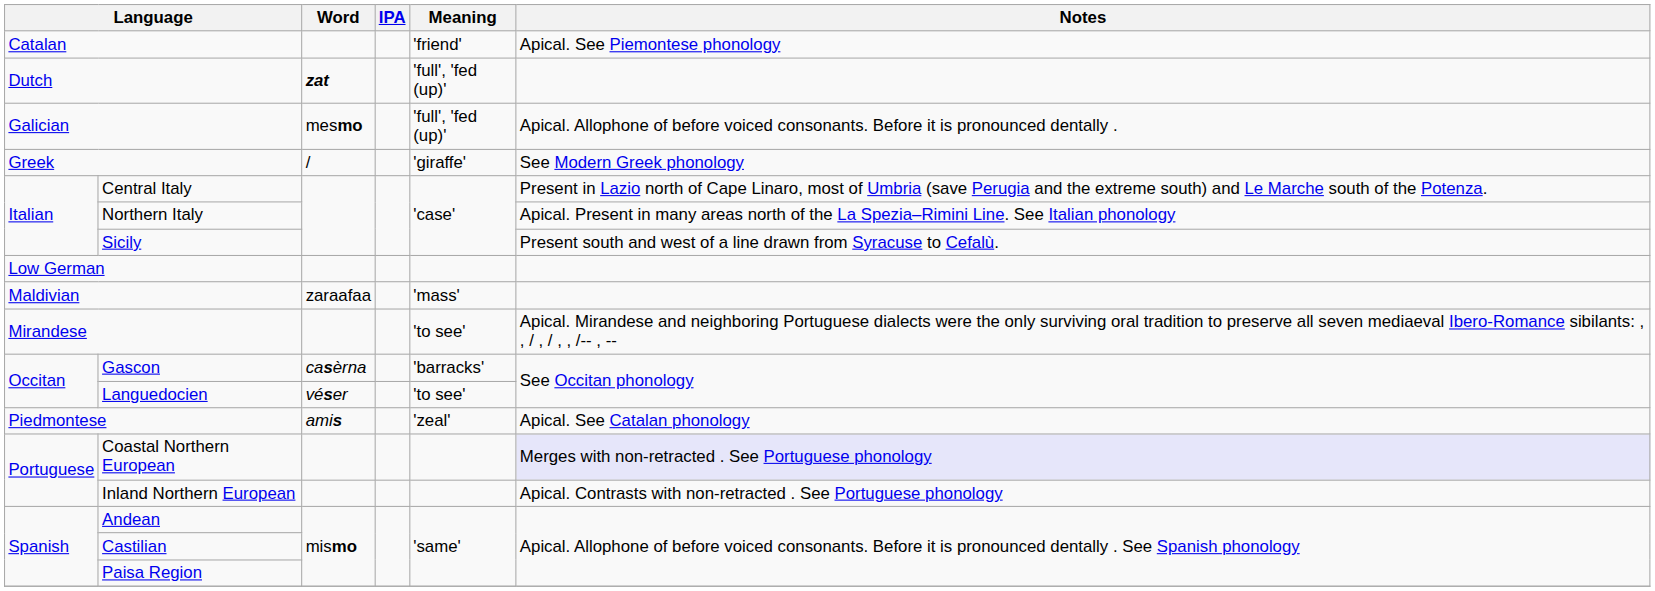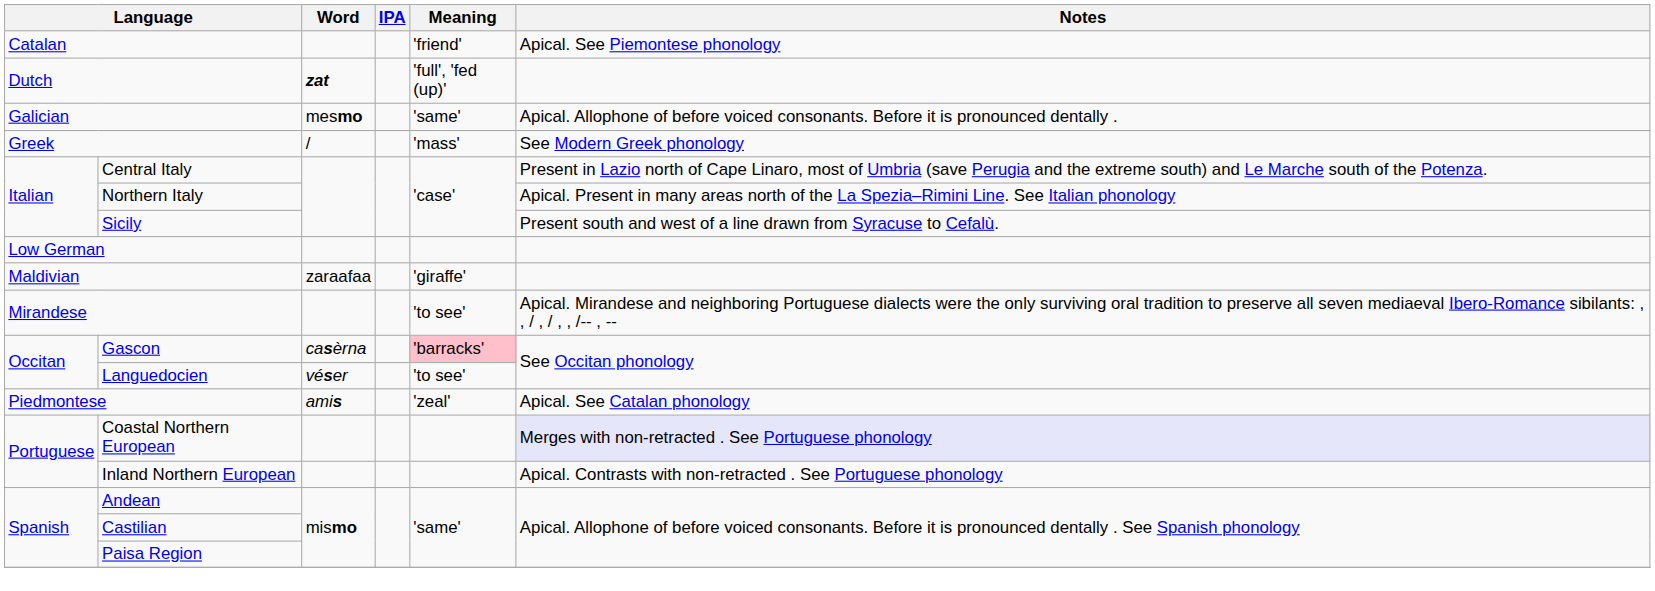Galician | Meaning: 'full', 'fed (up)' -> 'same'
Greek | Meaning: 'giraffe' -> 'mass'
Maldivian | Meaning: 'mass' -> 'giraffe'
Gascon | Meaning: no background -> pink background
